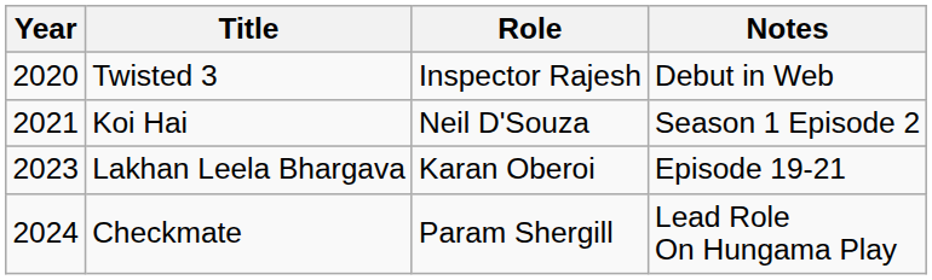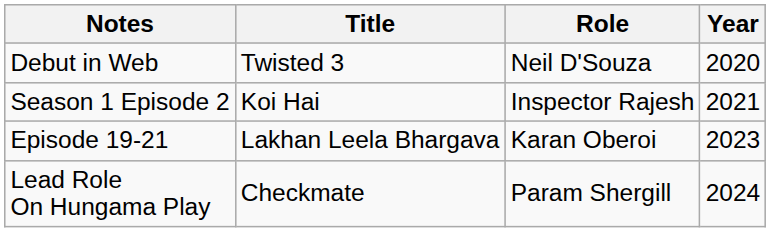columns swapped: Year <-> Notes
Twisted 3 | Role: Inspector Rajesh -> Neil D'Souza
Koi Hai | Role: Neil D'Souza -> Inspector Rajesh
